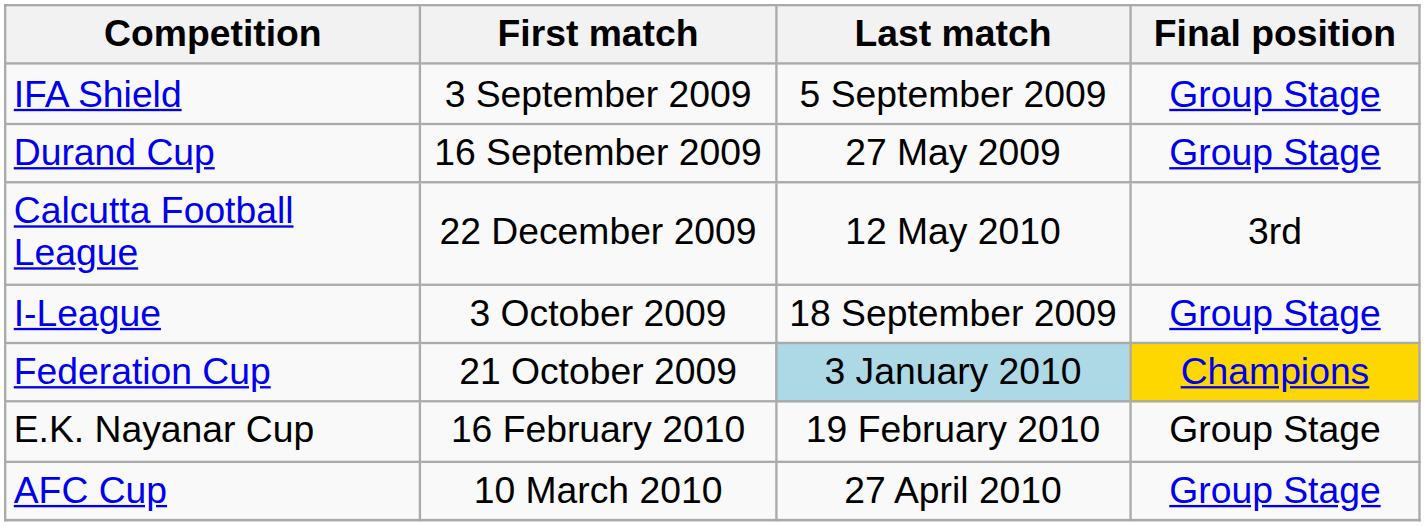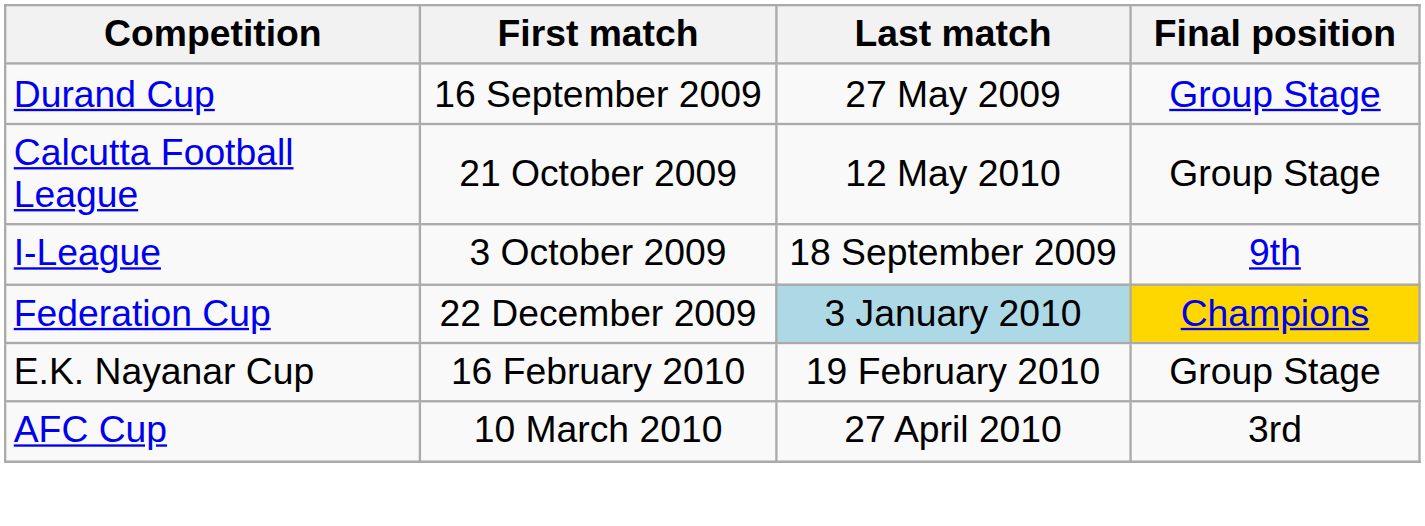- row: IFA Shield | 3 September 2009 | 5 September 2009 | Group Stage
Calcutta Football League | First match: 22 December 2009 -> 21 October 2009
Calcutta Football League | Final position: 3rd -> Group Stage
I-League | Final position: Group Stage -> 9th
Federation Cup | First match: 21 October 2009 -> 22 December 2009
AFC Cup | Final position: Group Stage -> 3rd
